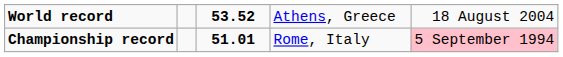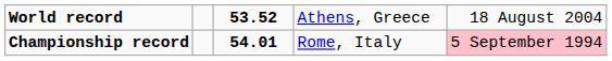Championship record | column 3: 51.01 -> 54.01
